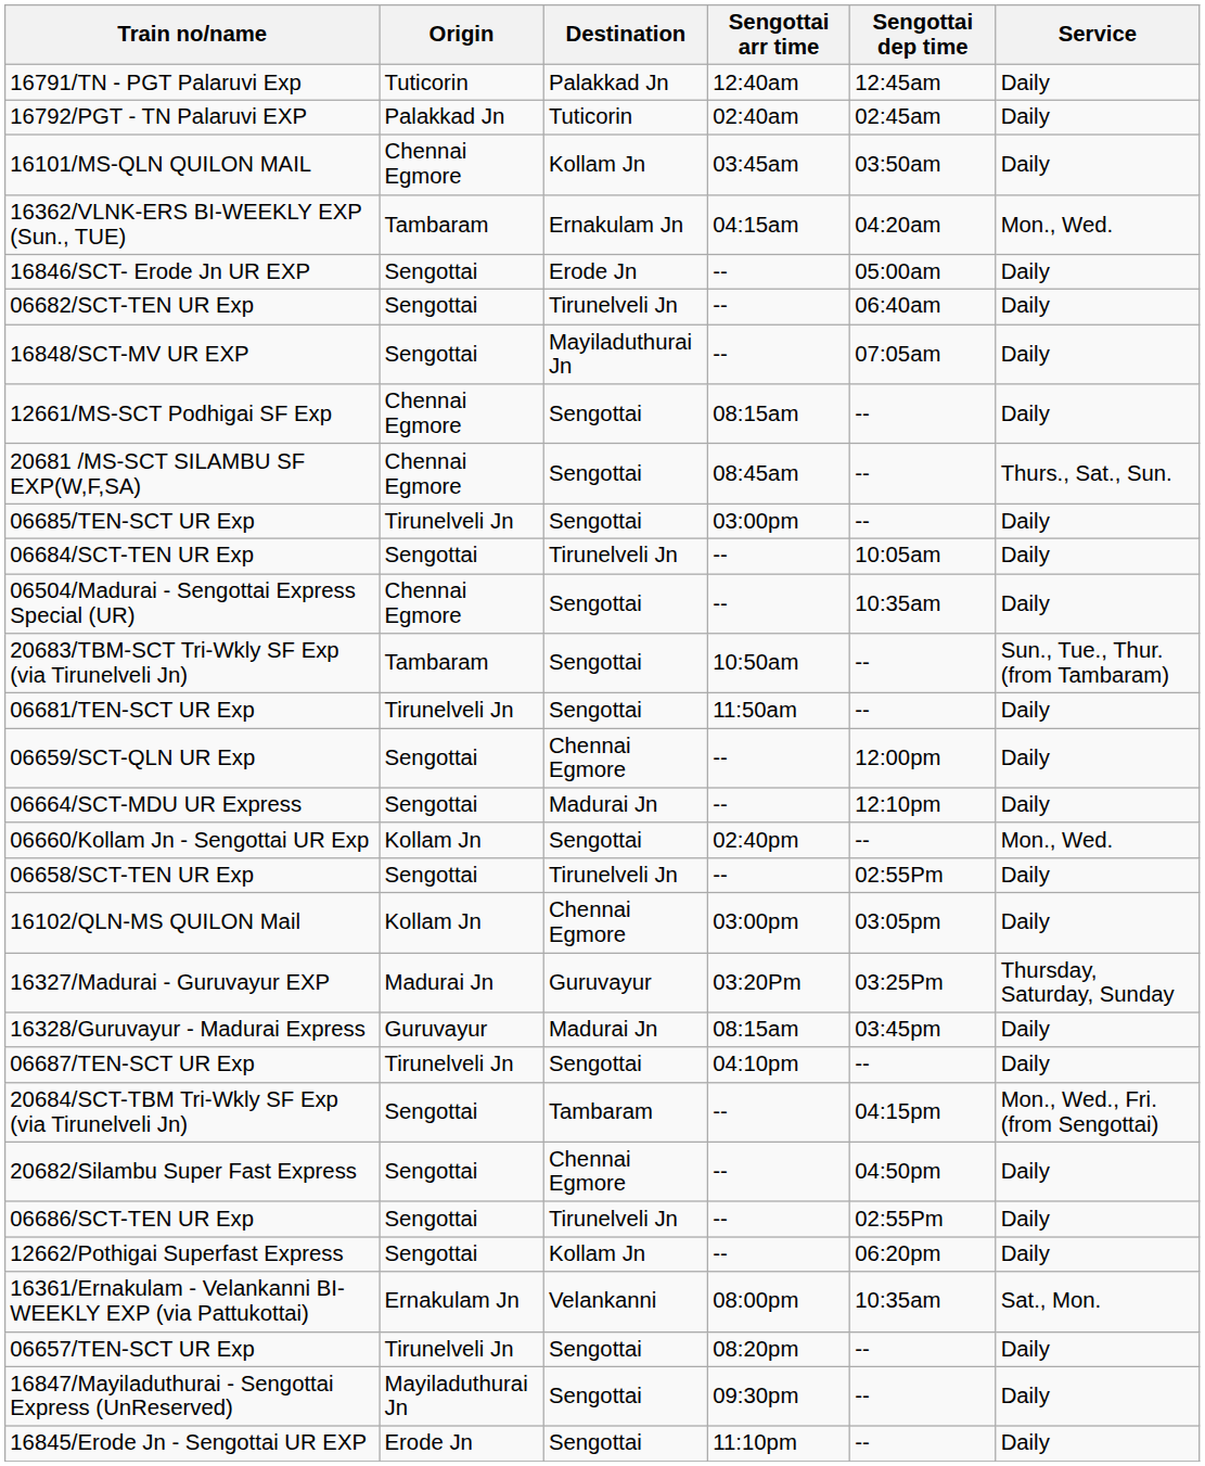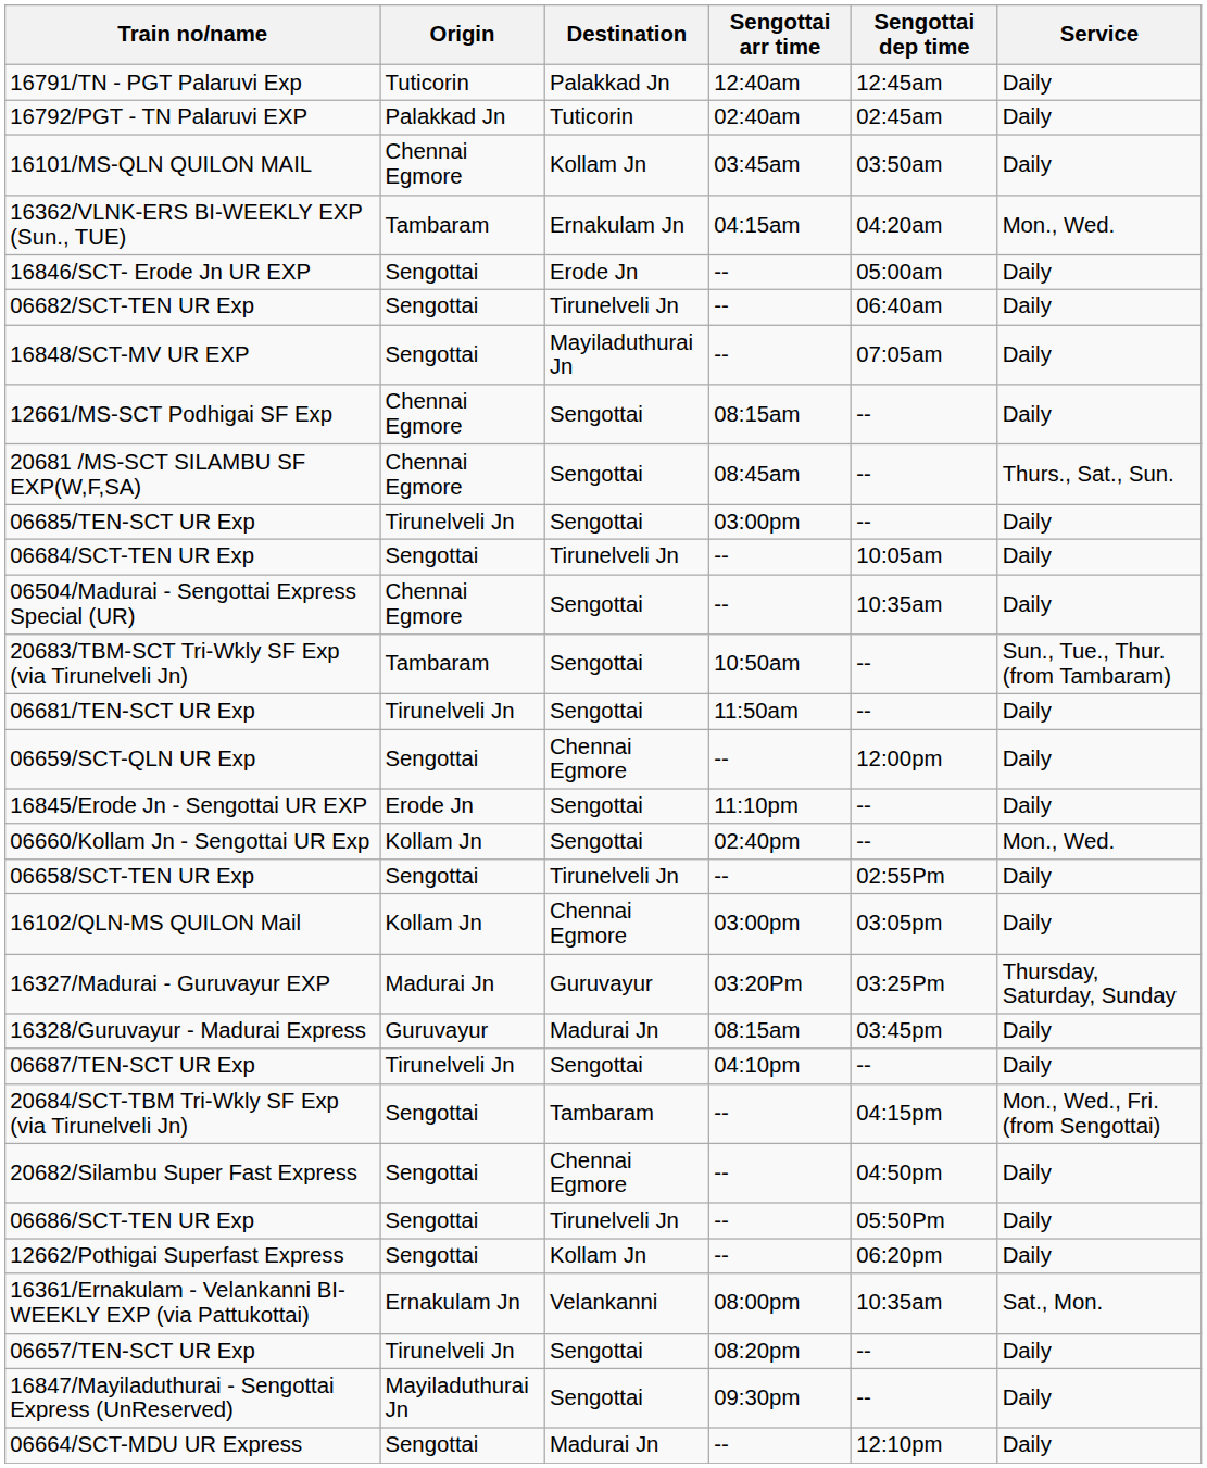rows swapped: 06664/SCT-MDU UR Express <-> 16845/Erode Jn - Sengottai UR EXP
06686/SCT-TEN UR Exp | Sengottai dep time: 02:55Pm -> 05:50Pm
